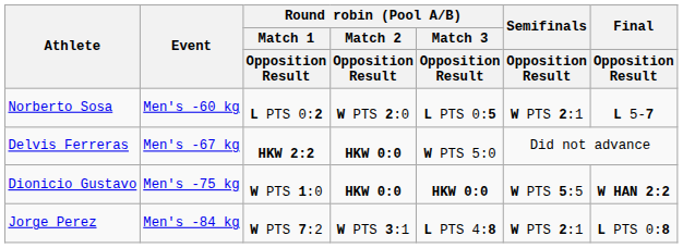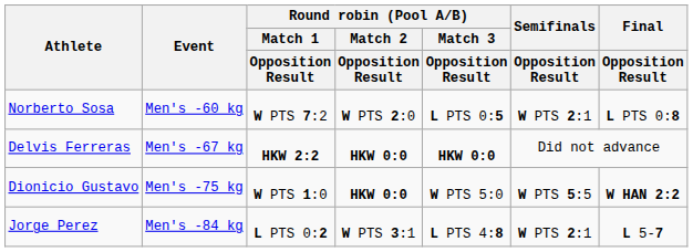Norberto Sosa | Round robin (Pool A/B) / Match 1 / Opposition Result: L PTS 0:2 -> W PTS 7:2
Norberto Sosa | Final / Opposition Result: L 5-7 -> L PTS 0:8
Delvis Ferreras | Round robin (Pool A/B) / Match 3 / Opposition Result: W PTS 5:0 -> HKW 0:0
Dionicio Gustavo | Round robin (Pool A/B) / Match 3 / Opposition Result: HKW 0:0 -> W PTS 5:0
Jorge Perez | Round robin (Pool A/B) / Match 1 / Opposition Result: W PTS 7:2 -> L PTS 0:2
Jorge Perez | Final / Opposition Result: L PTS 0:8 -> L 5-7
